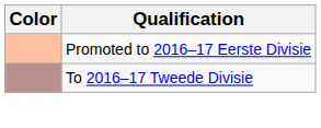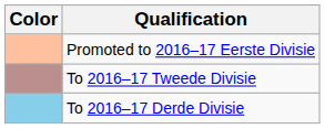+ row: To 2016–17 Derde Divisie
